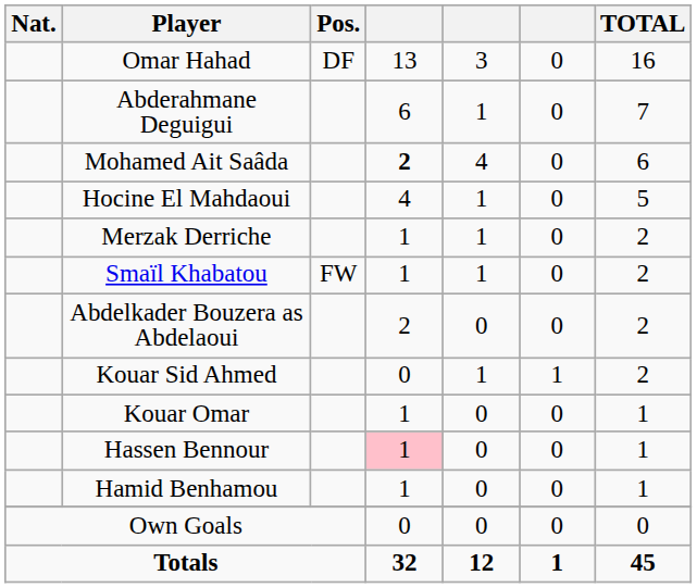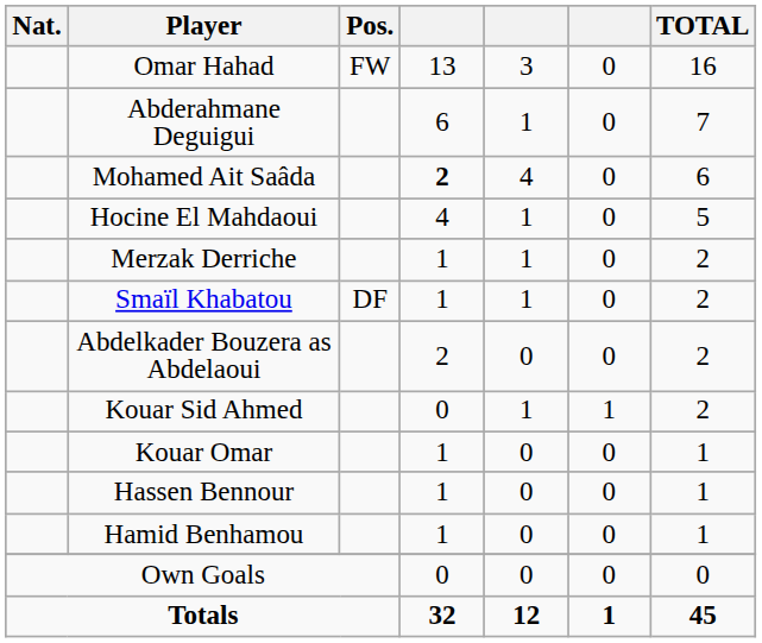Omar Hahad | Pos.: DF -> FW
Smaïl Khabatou | Pos.: FW -> DF
Hassen Bennour | column 4: pink background -> no background
